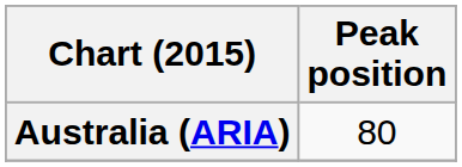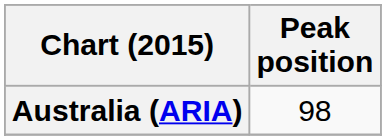Australia (ARIA) | Peak position: 80 -> 98
